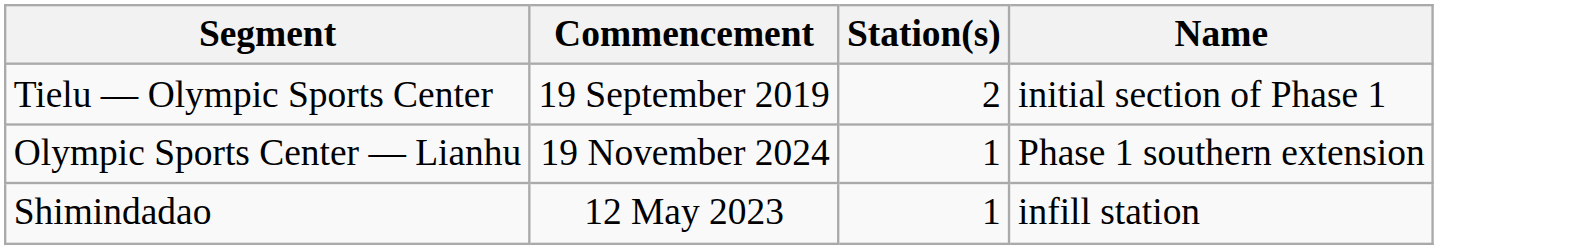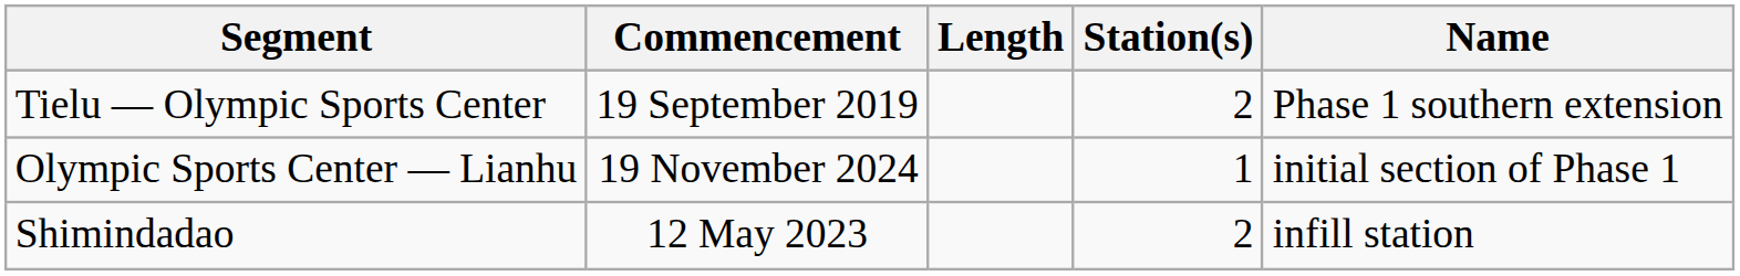+ column: Length
Tielu — Olympic Sports Center | Name: initial section of Phase 1 -> Phase 1 southern extension
Olympic Sports Center — Lianhu | Name: Phase 1 southern extension -> initial section of Phase 1
Shimindadao | Station(s): 1 -> 2
